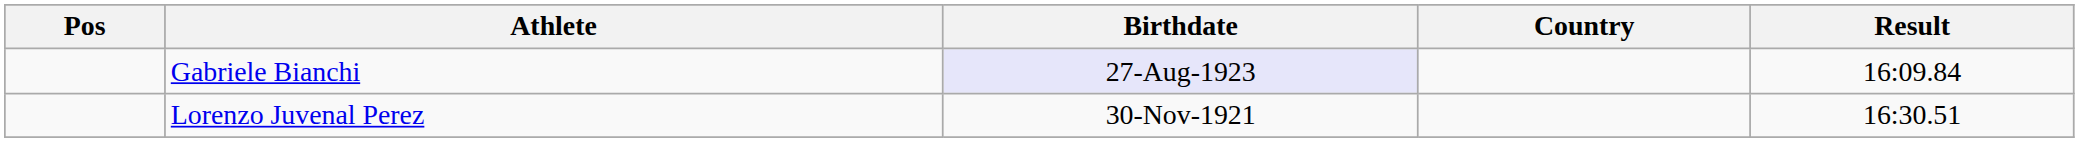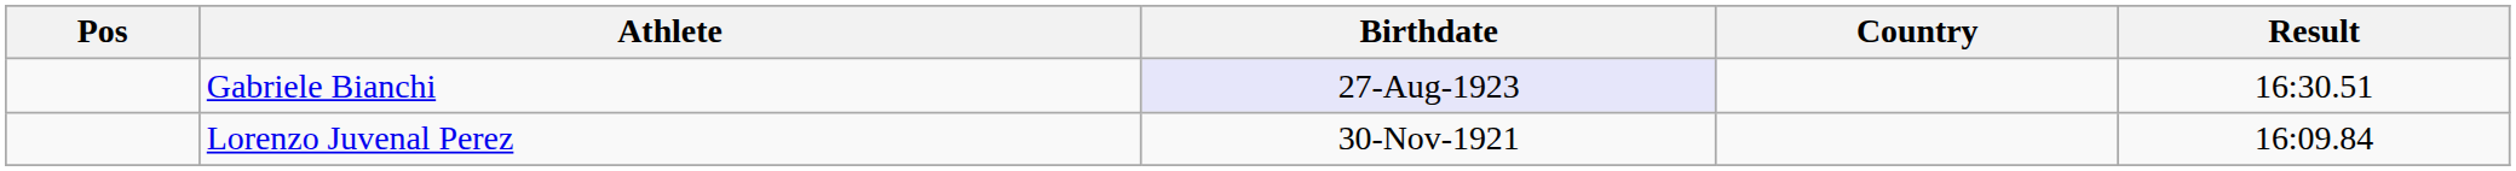Gabriele Bianchi | Result: 16:09.84 -> 16:30.51
Lorenzo Juvenal Perez | Result: 16:30.51 -> 16:09.84
